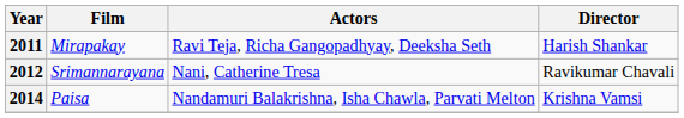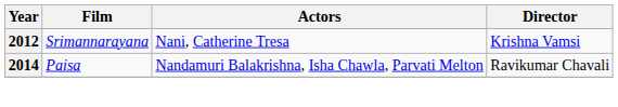- row: 2011 | Mirapakay | Ravi Teja, Richa Gangopadhyay, Deeksha Seth | Harish Shankar
2012 | Director: Ravikumar Chavali -> Krishna Vamsi
2014 | Director: Krishna Vamsi -> Ravikumar Chavali
